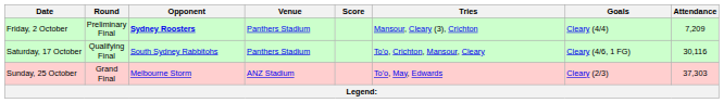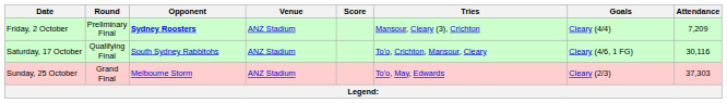Friday, 2 October | Venue: Panthers Stadium -> ANZ Stadium
Saturday, 17 October | Venue: Panthers Stadium -> ANZ Stadium
